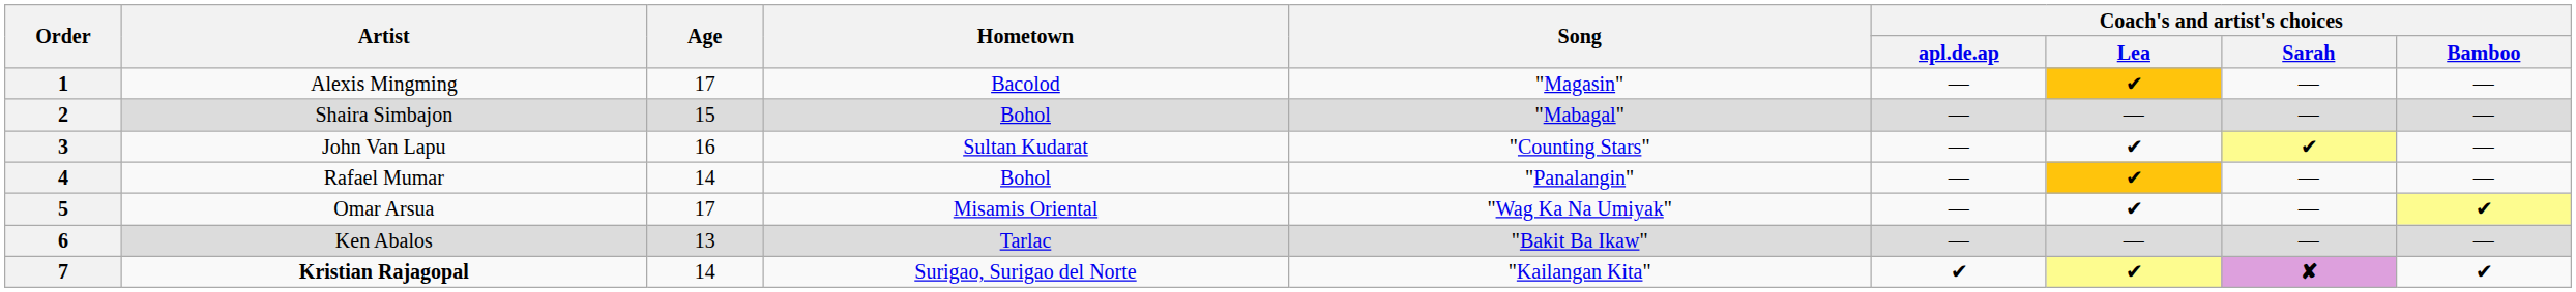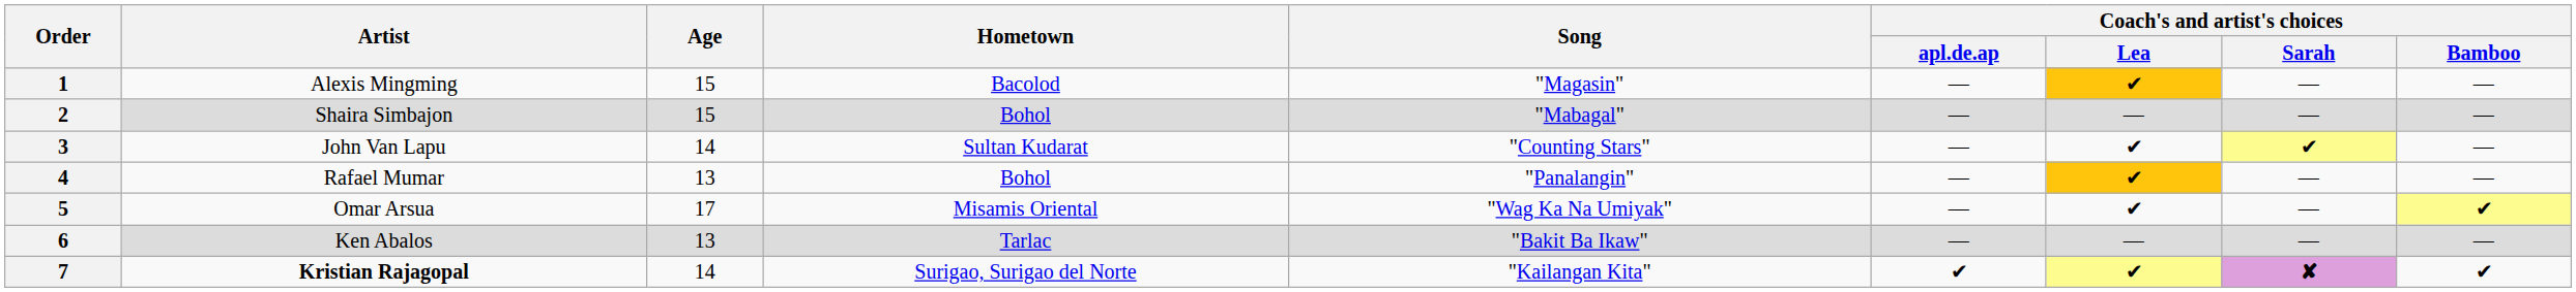1 | Age: 17 -> 15
3 | Age: 16 -> 14
4 | Age: 14 -> 13
